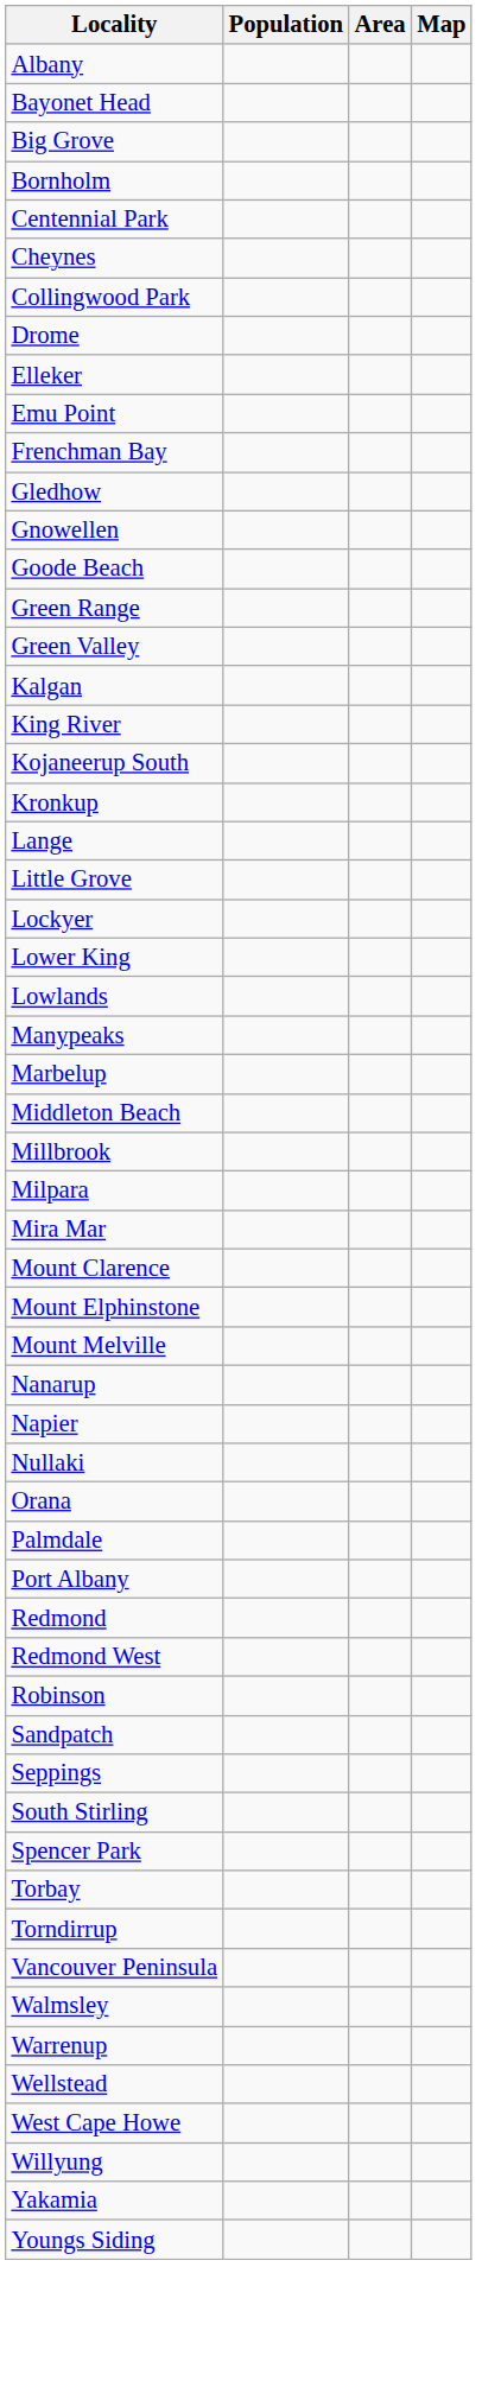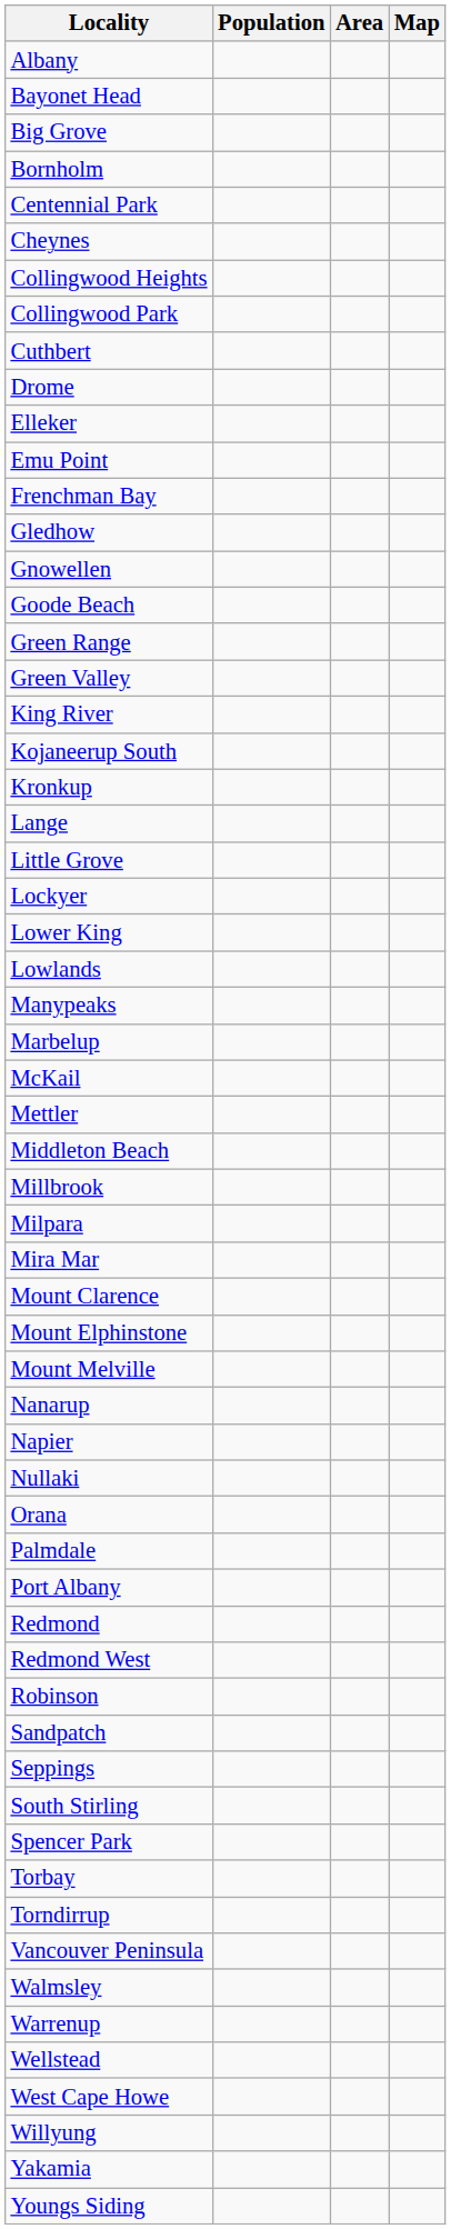+ row: Collingwood Heights
+ row: Cuthbert
- row: Kalgan
+ row: McKail
+ row: Mettler
